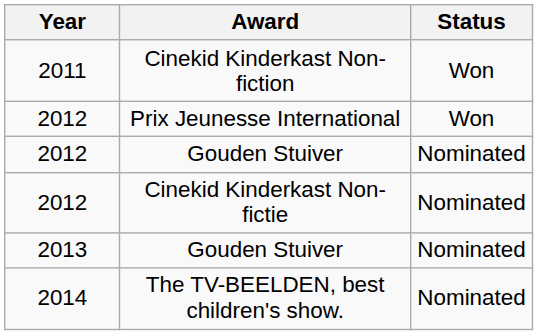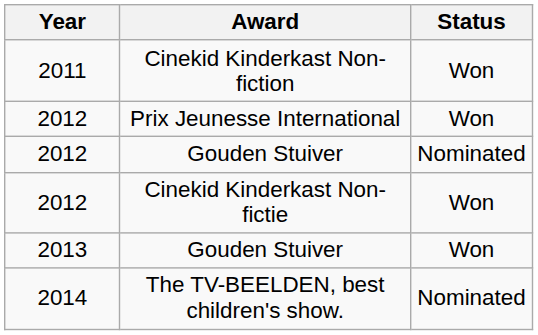Cinekid Kinderkast Non-fictie | Status: Nominated -> Won
2013 / Gouden Stuiver | Status: Nominated -> Won
